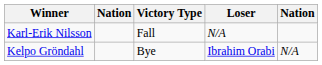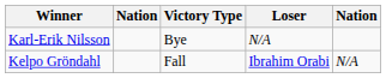Karl-Erik Nilsson | Victory Type: Fall -> Bye
Kelpo Gröndahl | Victory Type: Bye -> Fall
